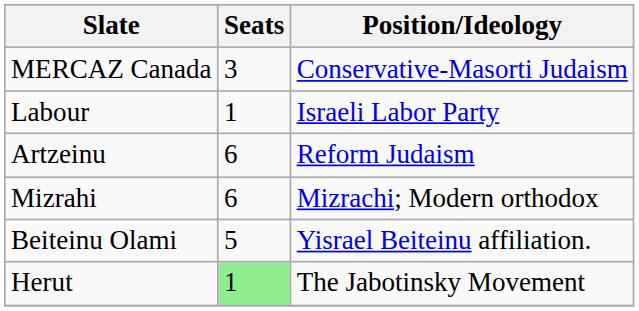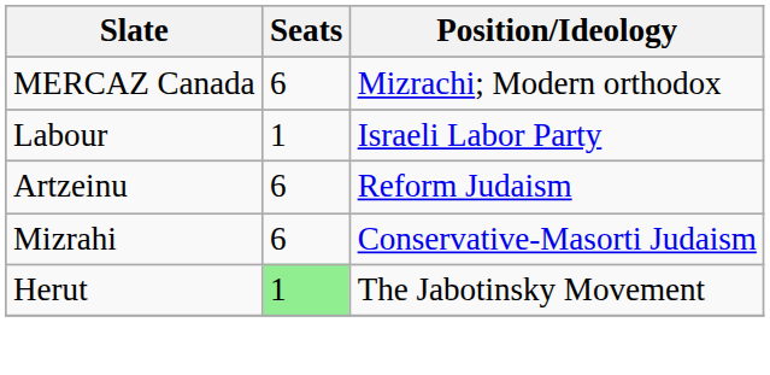MERCAZ Canada | Seats: 3 -> 6
MERCAZ Canada | Position/Ideology: Conservative-Masorti Judaism -> Mizrachi; Modern orthodox
Mizrahi | Position/Ideology: Mizrachi; Modern orthodox -> Conservative-Masorti Judaism
- row: Beiteinu Olami | 5 | Yisrael Beiteinu affiliation.
